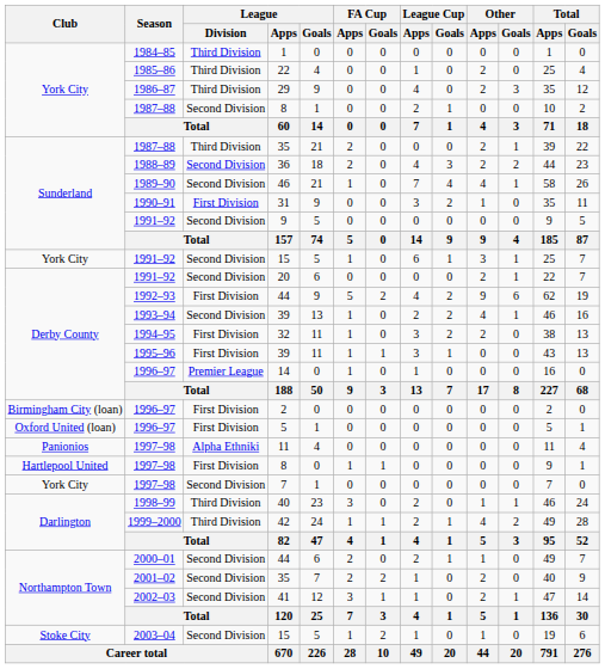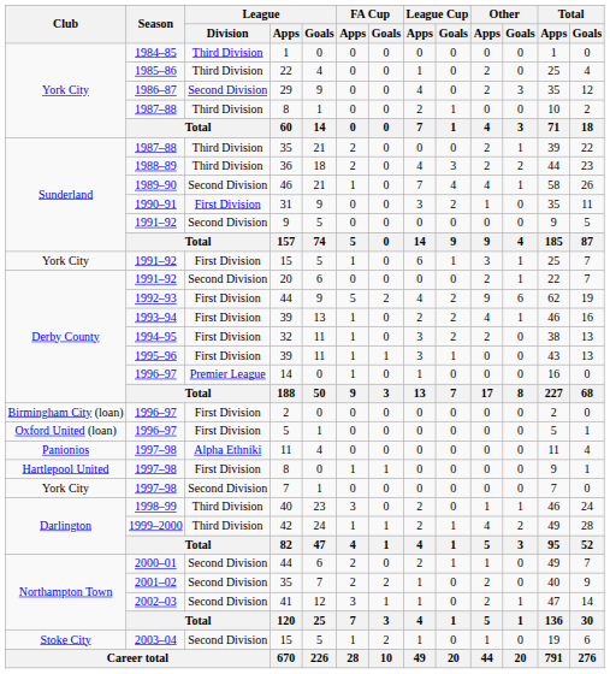29 | League / Division: Third Division -> Second Division
1987–88 / 8 | League / Division: Second Division -> Third Division
36 | League / Division: Second Division -> Third Division
1991–92 / 15 | League / Division: Second Division -> First Division
1993–94 / 39 | League / Division: Second Division -> First Division
